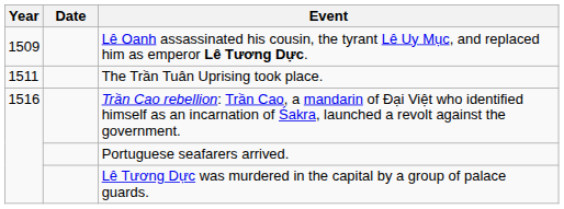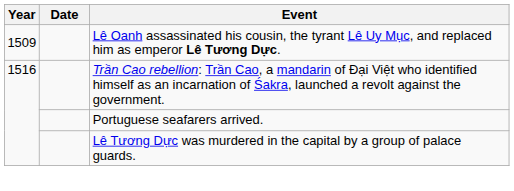- row: 1511 | The Trần Tuân Uprising took place.
